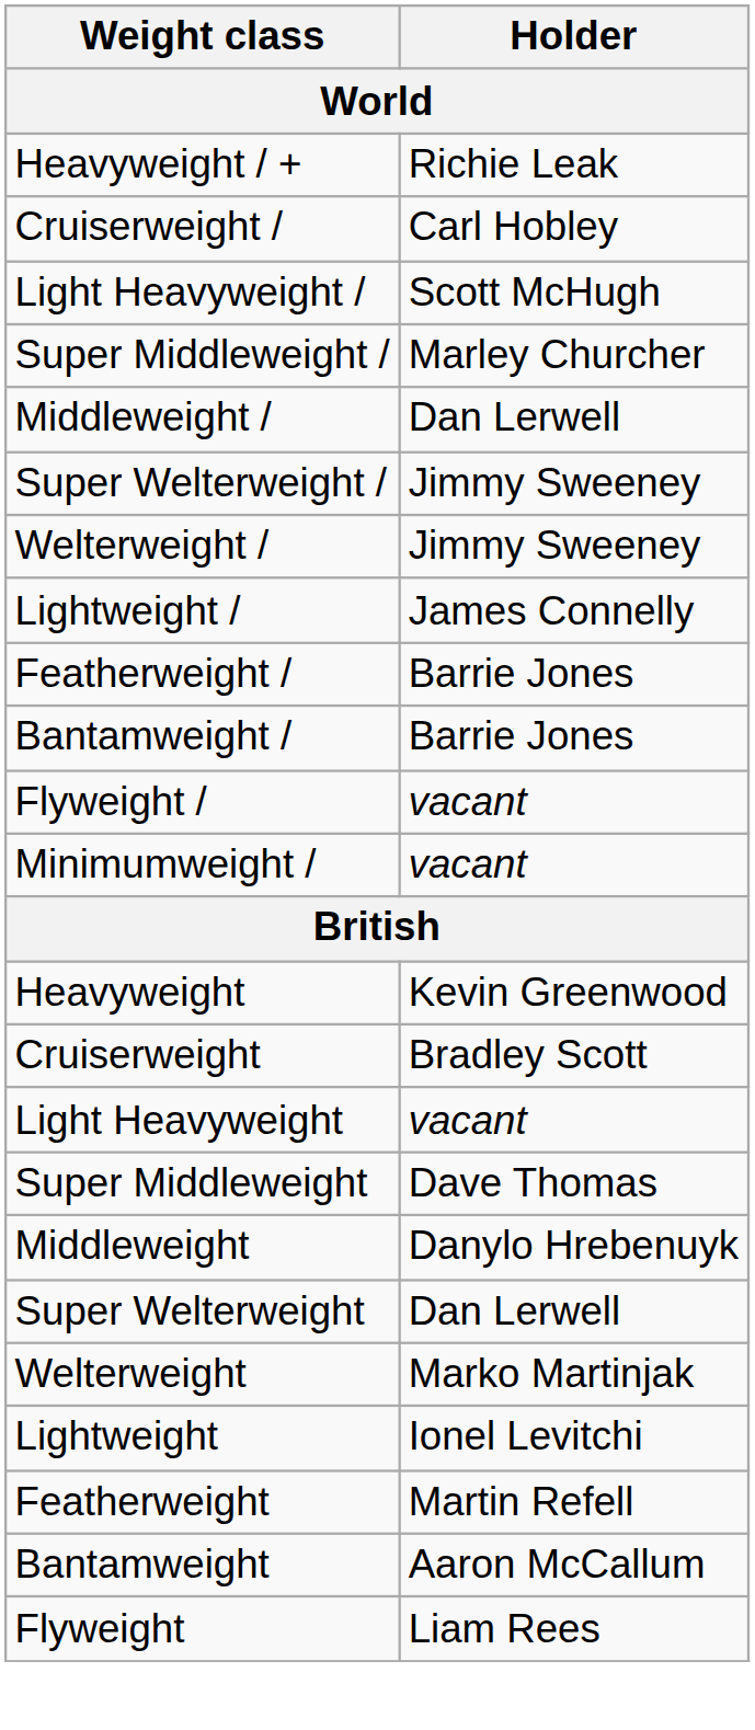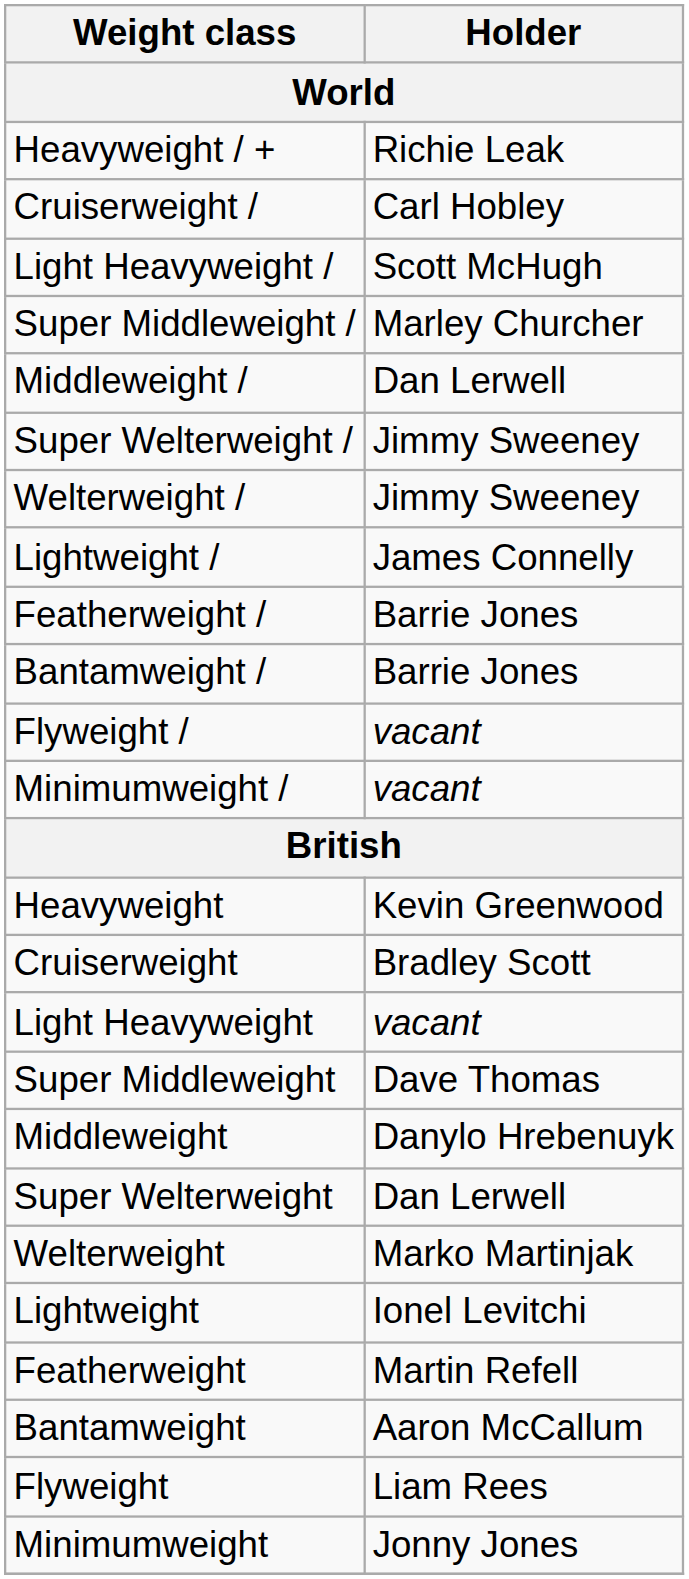+ row: Minimumweight | Jonny Jones
